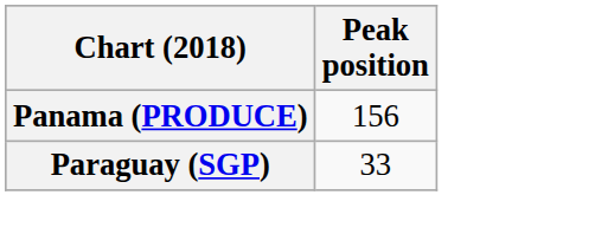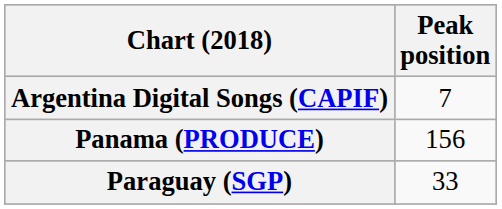+ row: Argentina Digital Songs (CAPIF) | 7
